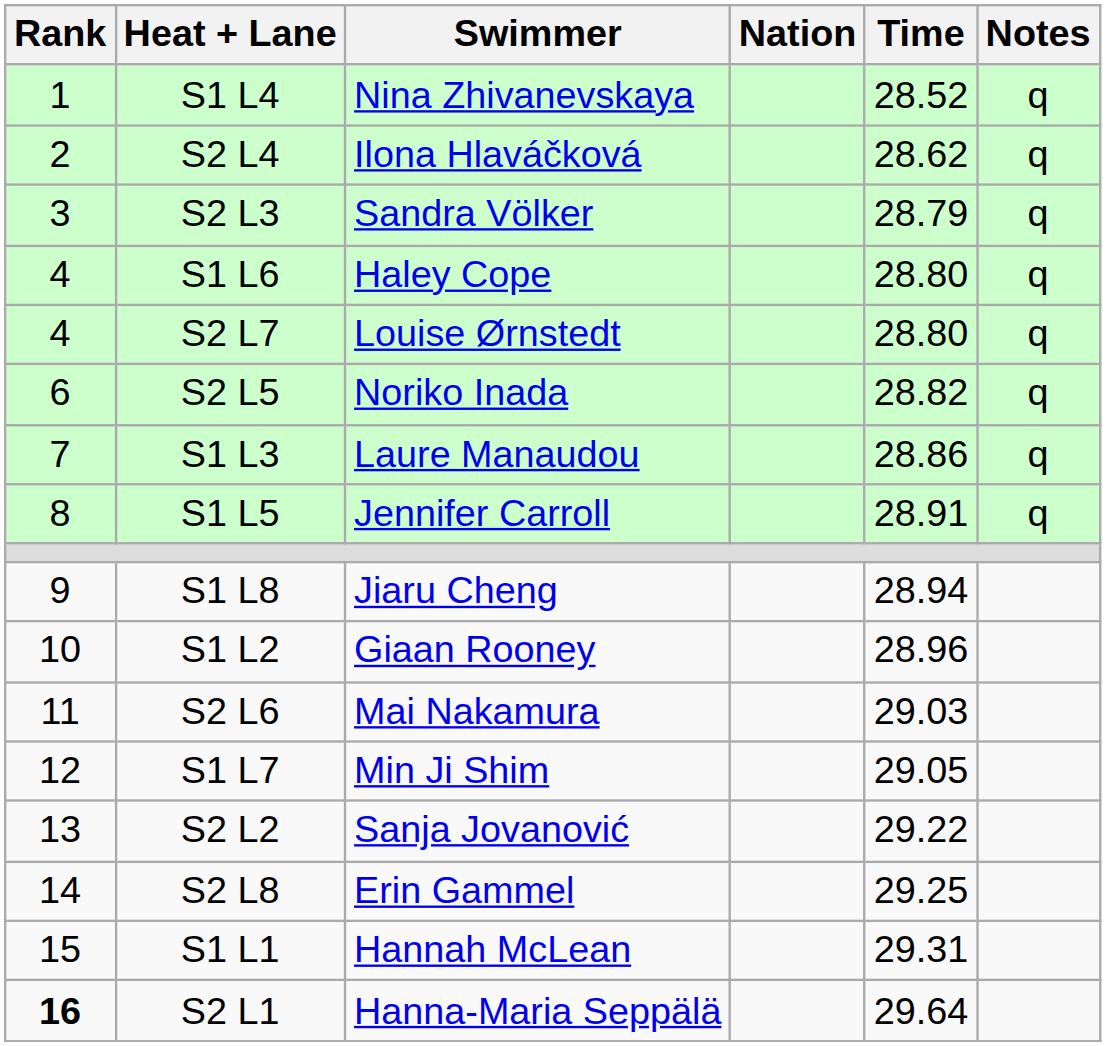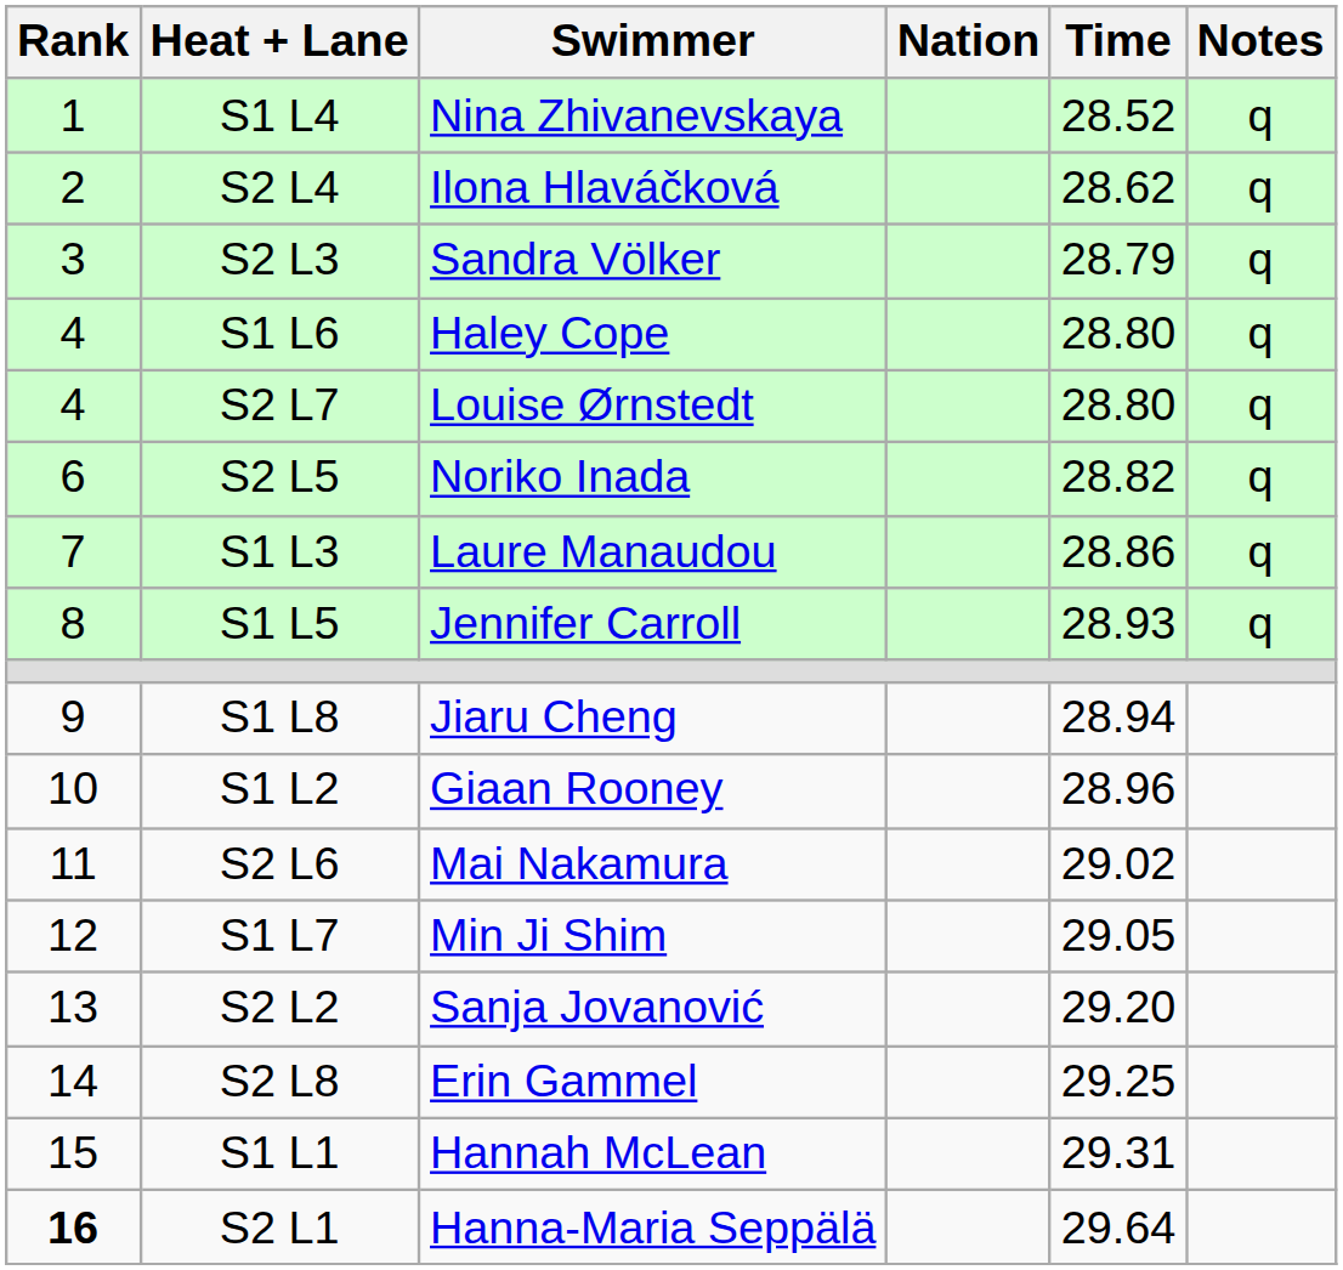S1 L5 | Time: 28.91 -> 28.93
S2 L6 | Time: 29.03 -> 29.02
S2 L2 | Time: 29.22 -> 29.20
